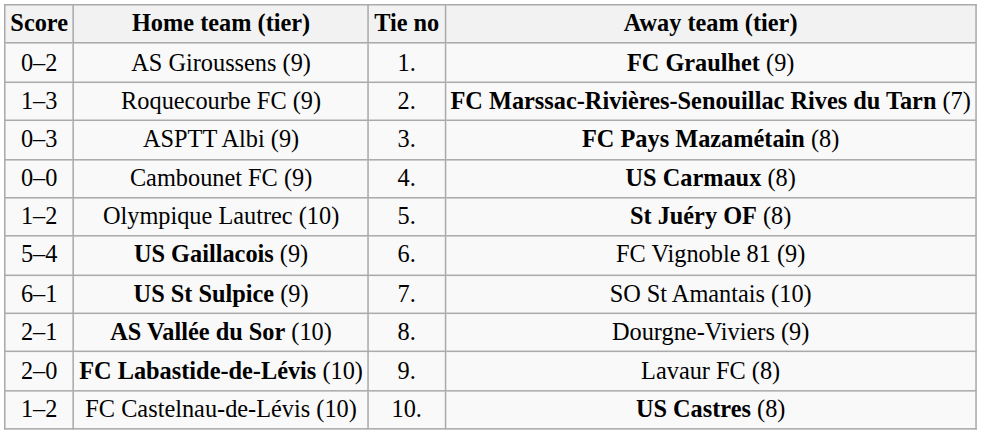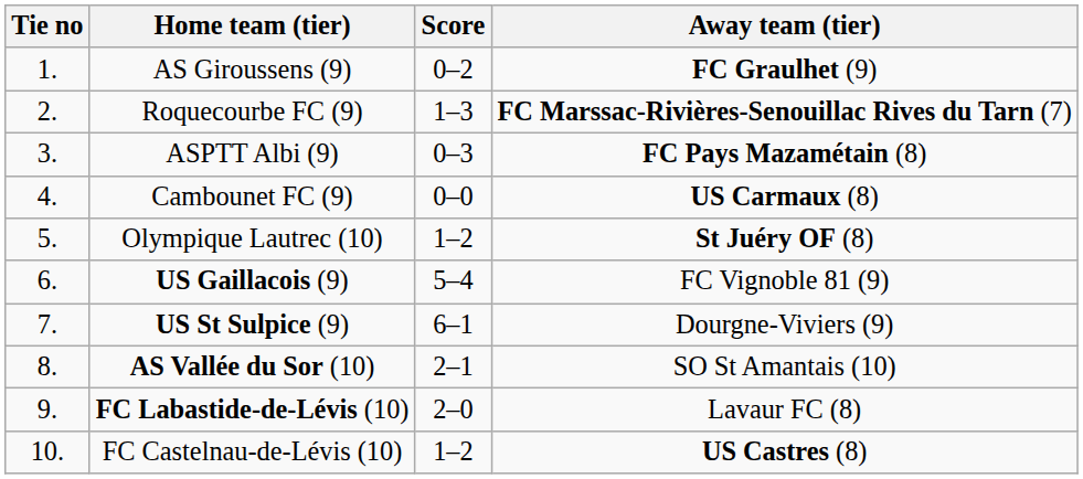columns swapped: Tie no <-> Score
US St Sulpice (9) | Away team (tier): SO St Amantais (10) -> Dourgne-Viviers (9)
AS Vallée du Sor (10) | Away team (tier): Dourgne-Viviers (9) -> SO St Amantais (10)
